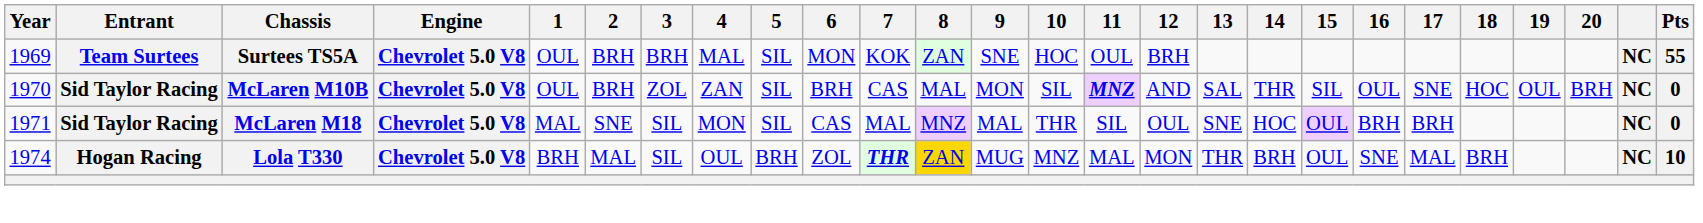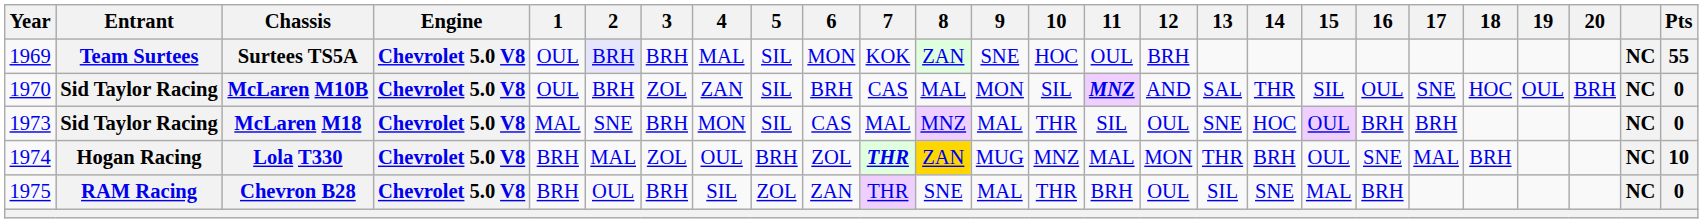Surtees TS5A | 2: no background -> lavender background
McLaren M18 | Year: 1971 -> 1973
McLaren M18 | 3: SIL -> BRH
Lola T330 | 3: SIL -> ZOL
+ row: 1975 | RAM Racing | Chevron B28 | Chevrolet 5.0 V8 | BRH | OUL | BRH | SIL | ZOL | ZAN | THR | SNE | MAL | THR | BRH | OUL | SIL | SNE | MAL | BRH | NC | 0
